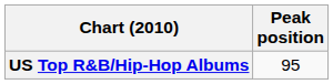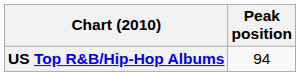US Top R&B/Hip-Hop Albums | Peak position: 95 -> 94
